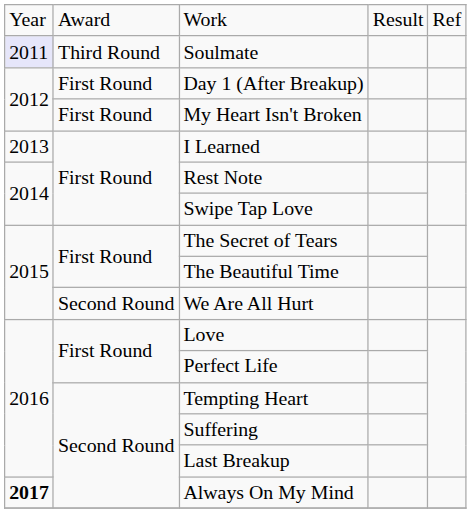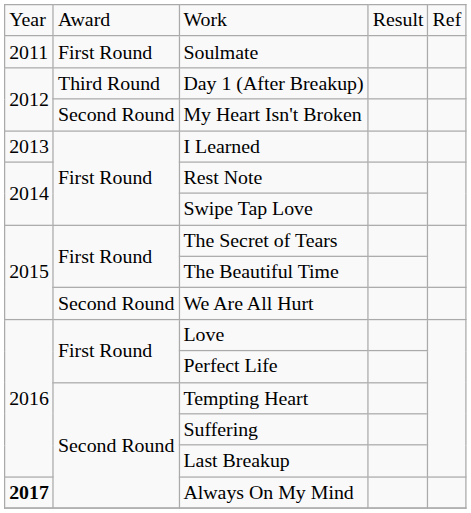Soulmate | column 1: lavender background -> no background
Soulmate | column 2: Third Round -> First Round
Day 1 (After Breakup) | column 2: First Round -> Third Round
My Heart Isn't Broken | column 2: First Round -> Second Round
